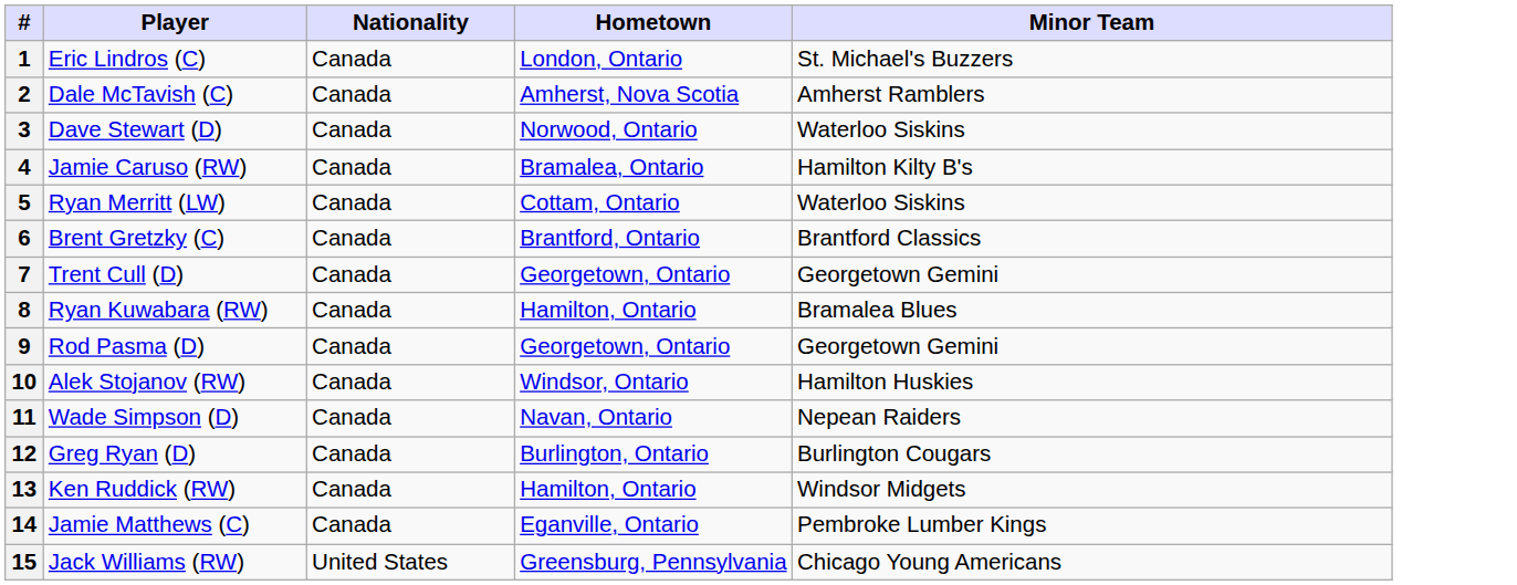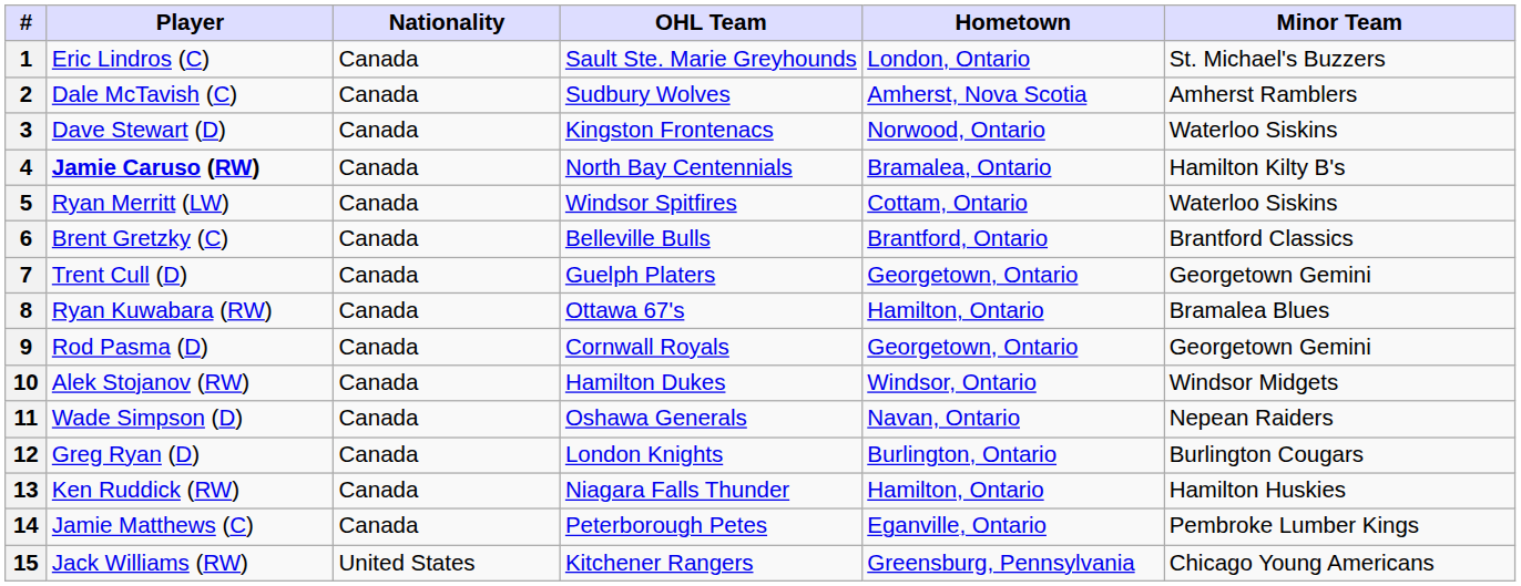+ column: OHL Team | Sault Ste. Marie Greyhounds | Sudbury Wolves | Kingston Frontenacs | North Bay Centennials | Windsor Spitfires | Belleville Bulls | Guelph Platers | Ottawa 67's | Cornwall Royals | Hamilton Dukes | Oshawa Generals | London Knights | Niagara Falls Thunder | Peterborough Petes | Kitchener Rangers
4 | Player: normal -> bold
10 | Minor Team: Hamilton Huskies -> Windsor Midgets
13 | Minor Team: Windsor Midgets -> Hamilton Huskies
